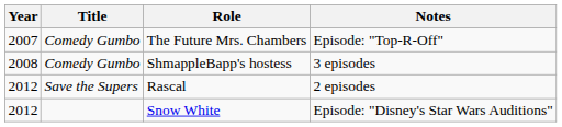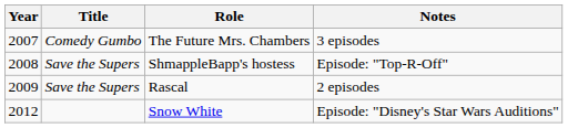The Future Mrs. Chambers | Notes: Episode: "Top-R-Off" -> 3 episodes
ShmappleBapp's hostess | Title: Comedy Gumbo -> Save the Supers
ShmappleBapp's hostess | Notes: 3 episodes -> Episode: "Top-R-Off"
Rascal | Year: 2012 -> 2009
